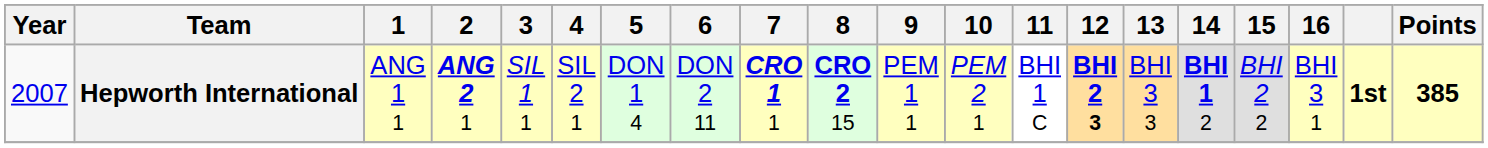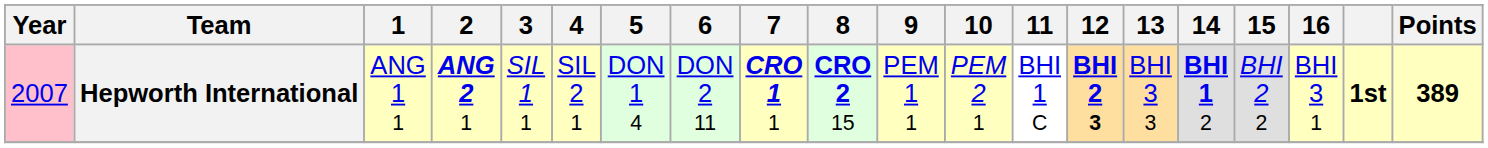Hepworth International | Year: no background -> pink background
Hepworth International | Points: 385 -> 389
